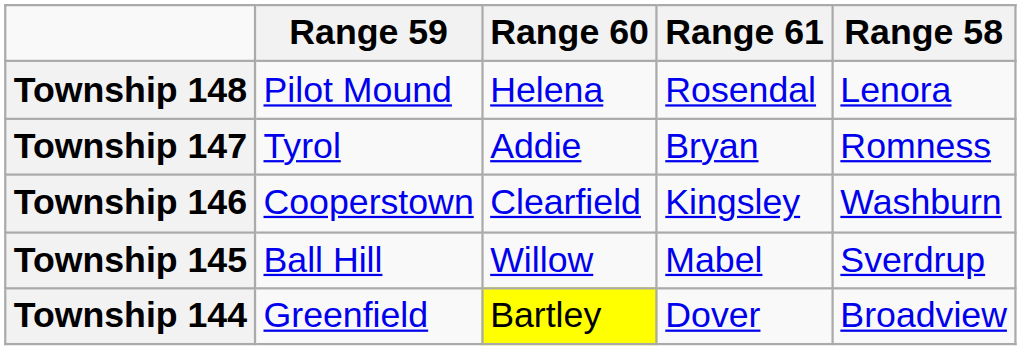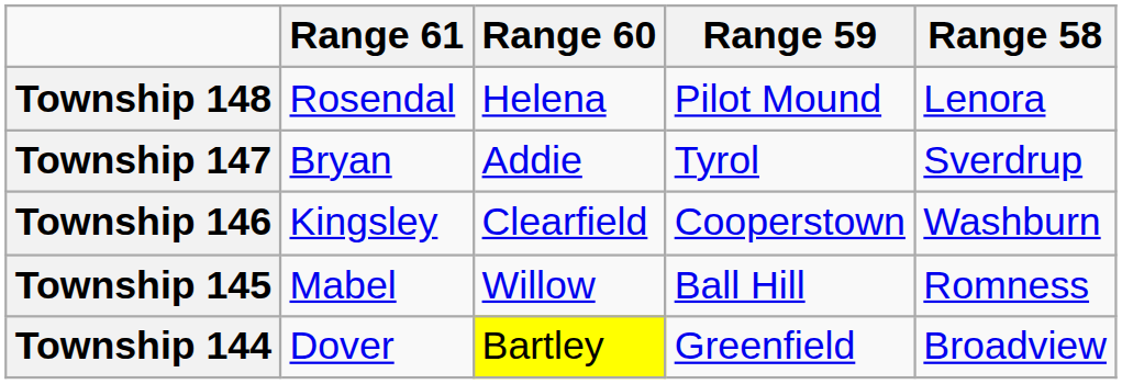columns swapped: Range 61 <-> Range 59
Township 147 | Range 58: Romness -> Sverdrup
Township 145 | Range 58: Sverdrup -> Romness
